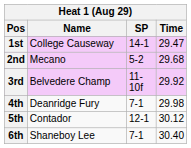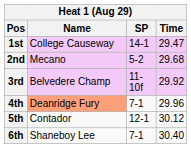4th | Name: no background -> lightsalmon background
4th | Time: 29.98 -> 29.96
